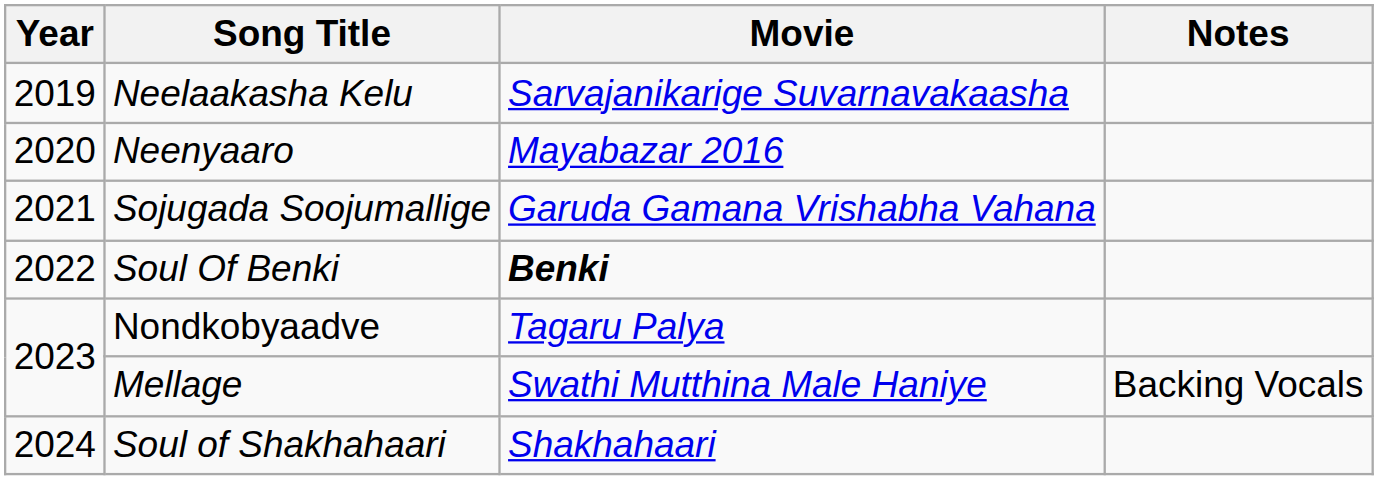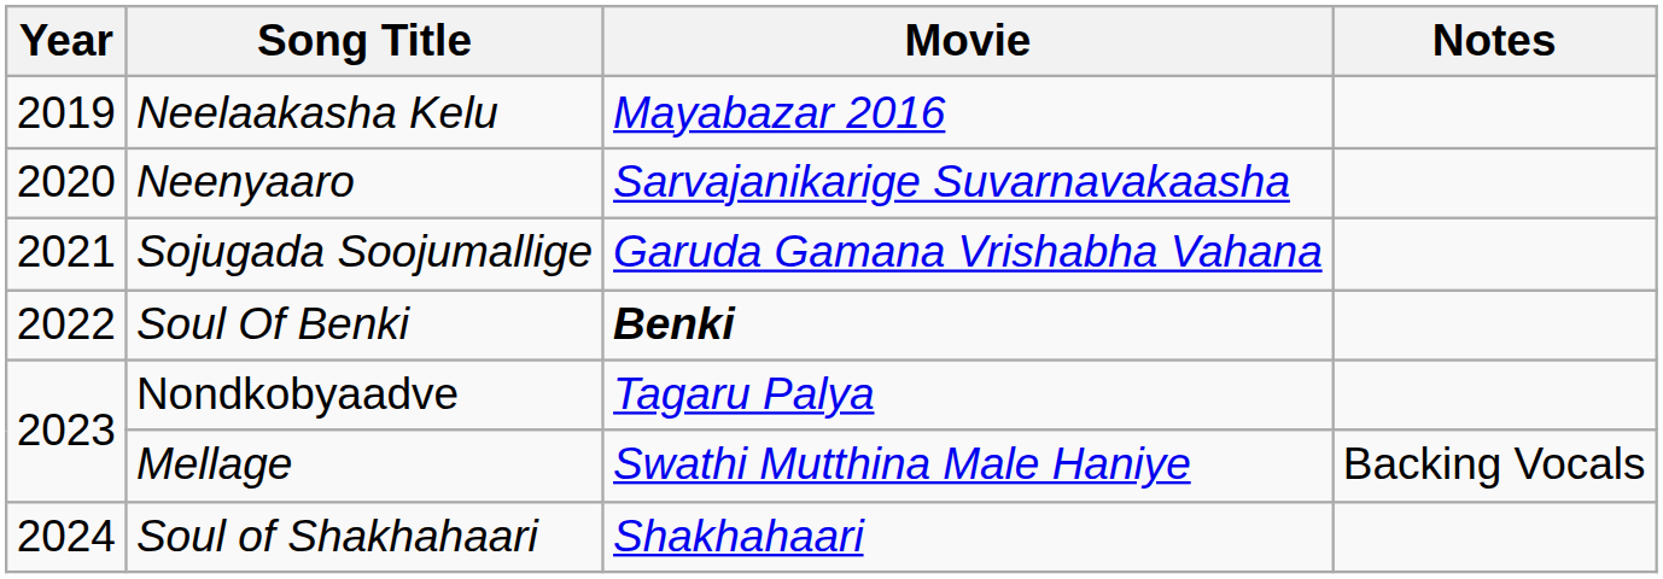Neelaakasha Kelu | Movie: Sarvajanikarige Suvarnavakaasha -> Mayabazar 2016
Neenyaaro | Movie: Mayabazar 2016 -> Sarvajanikarige Suvarnavakaasha
